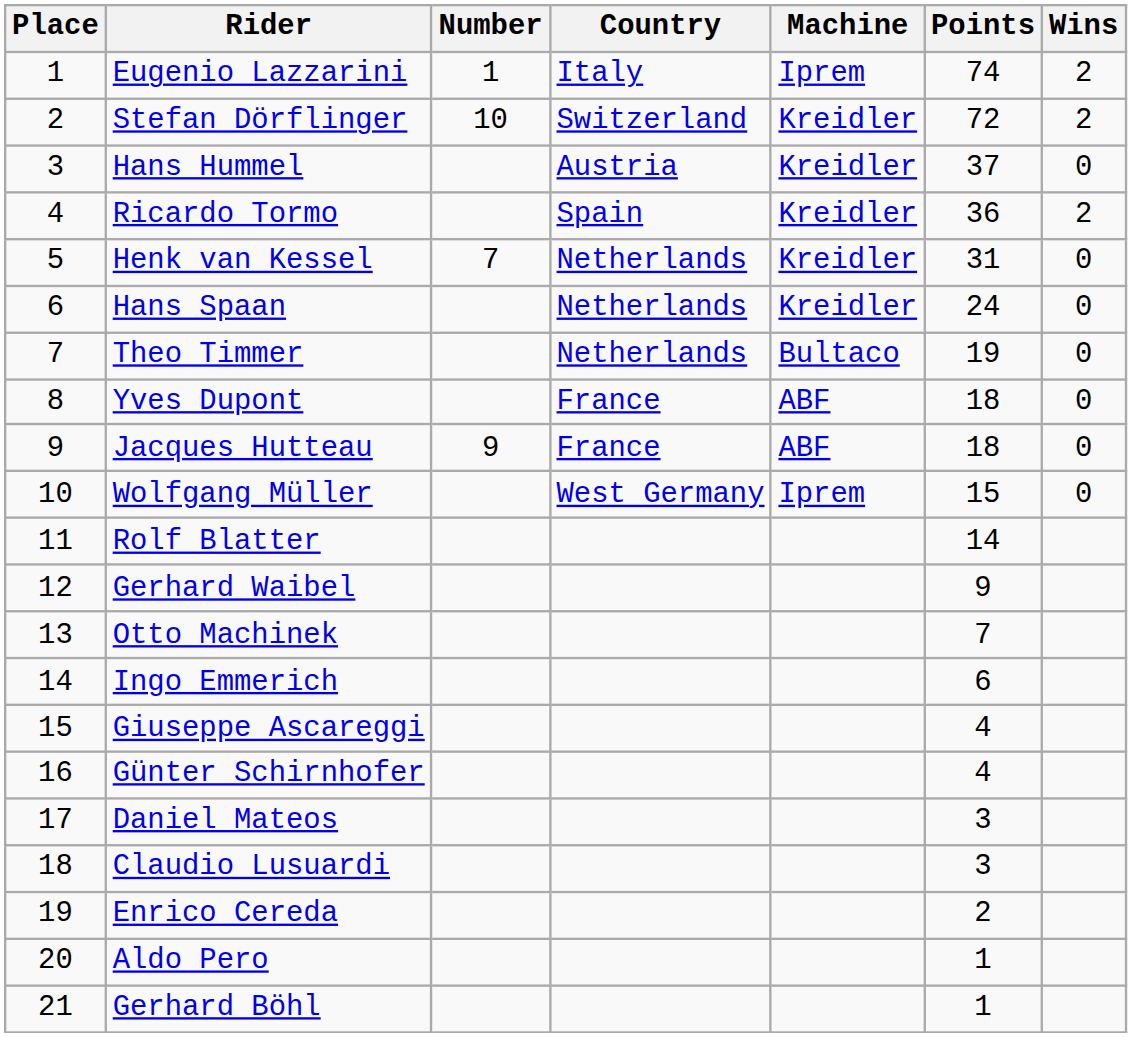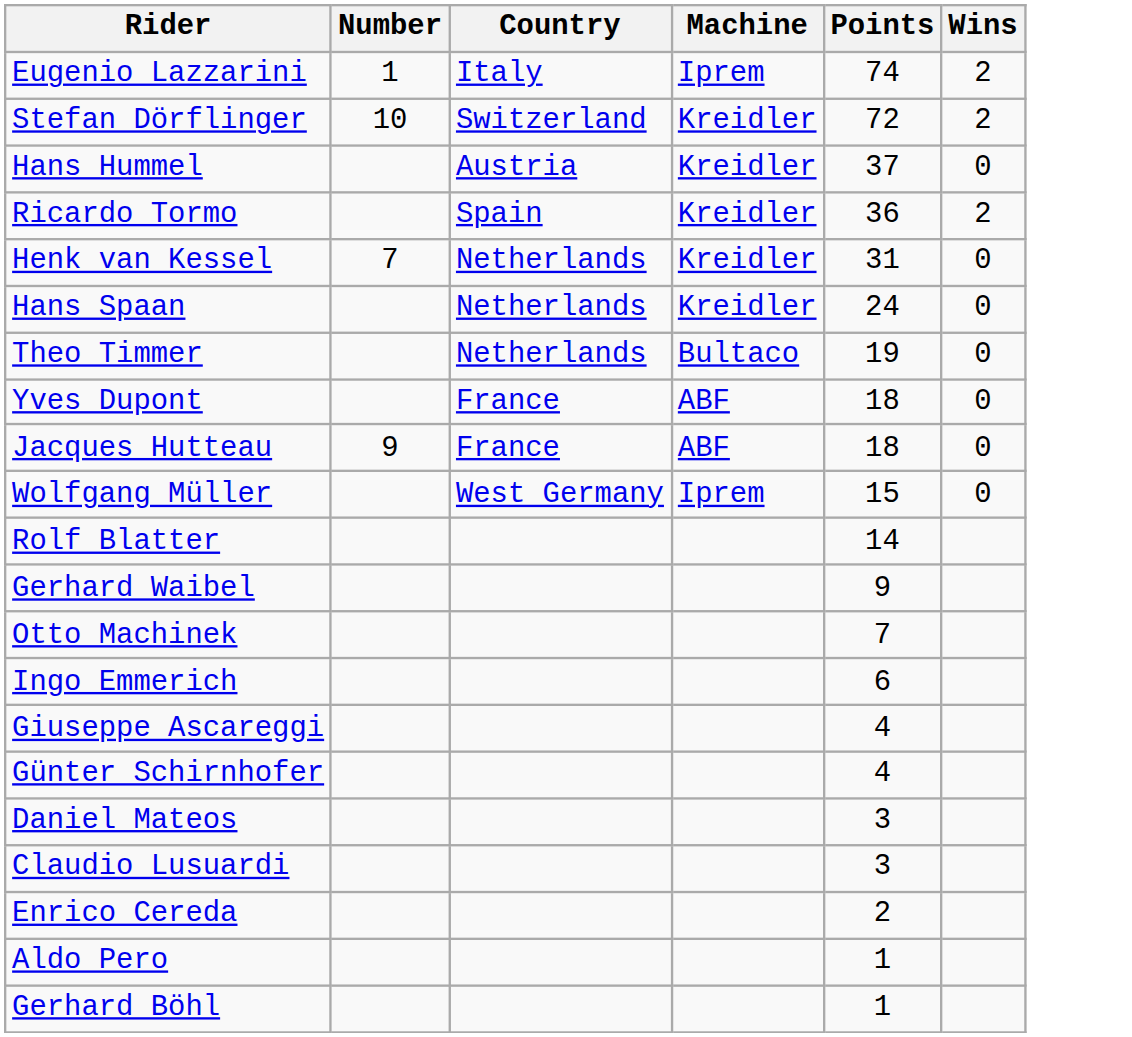- column: Place | 1 | 2 | 3 | 4 | 5 | 6 | 7 | 8 | 9 | 10 | 11 | 12 | 13 | 14 | 15 | 16 | 17 | 18 | 19 | 20 | 21
